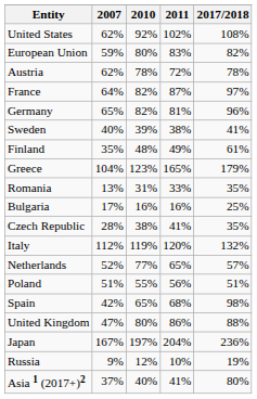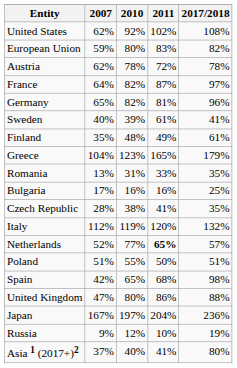Sweden | 2011: 38% -> 61%
Netherlands | 2011: normal -> bold
Poland | 2011: 56% -> 50%
